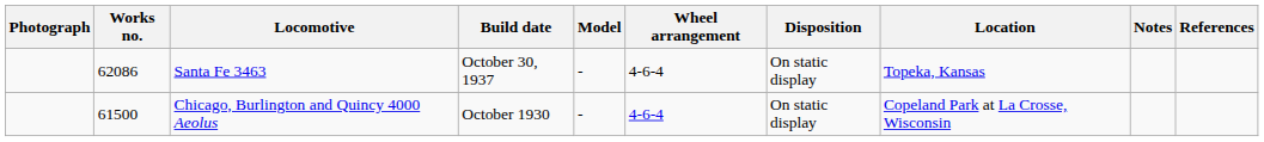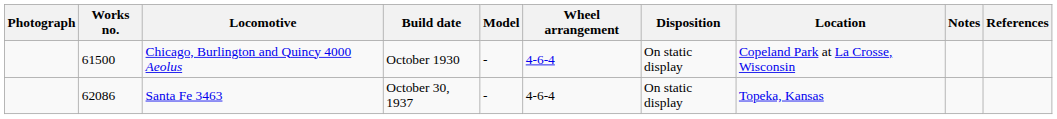rows swapped: Chicago, Burlington and Quincy 4000 Aeolus <-> Santa Fe 3463
